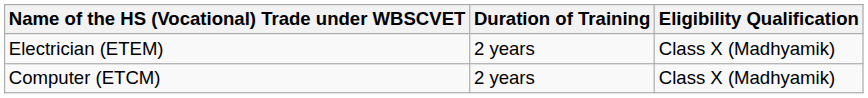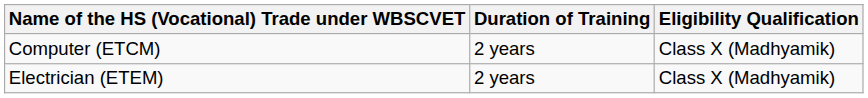rows swapped: Computer (ETCM) <-> Electrician (ETEM)
